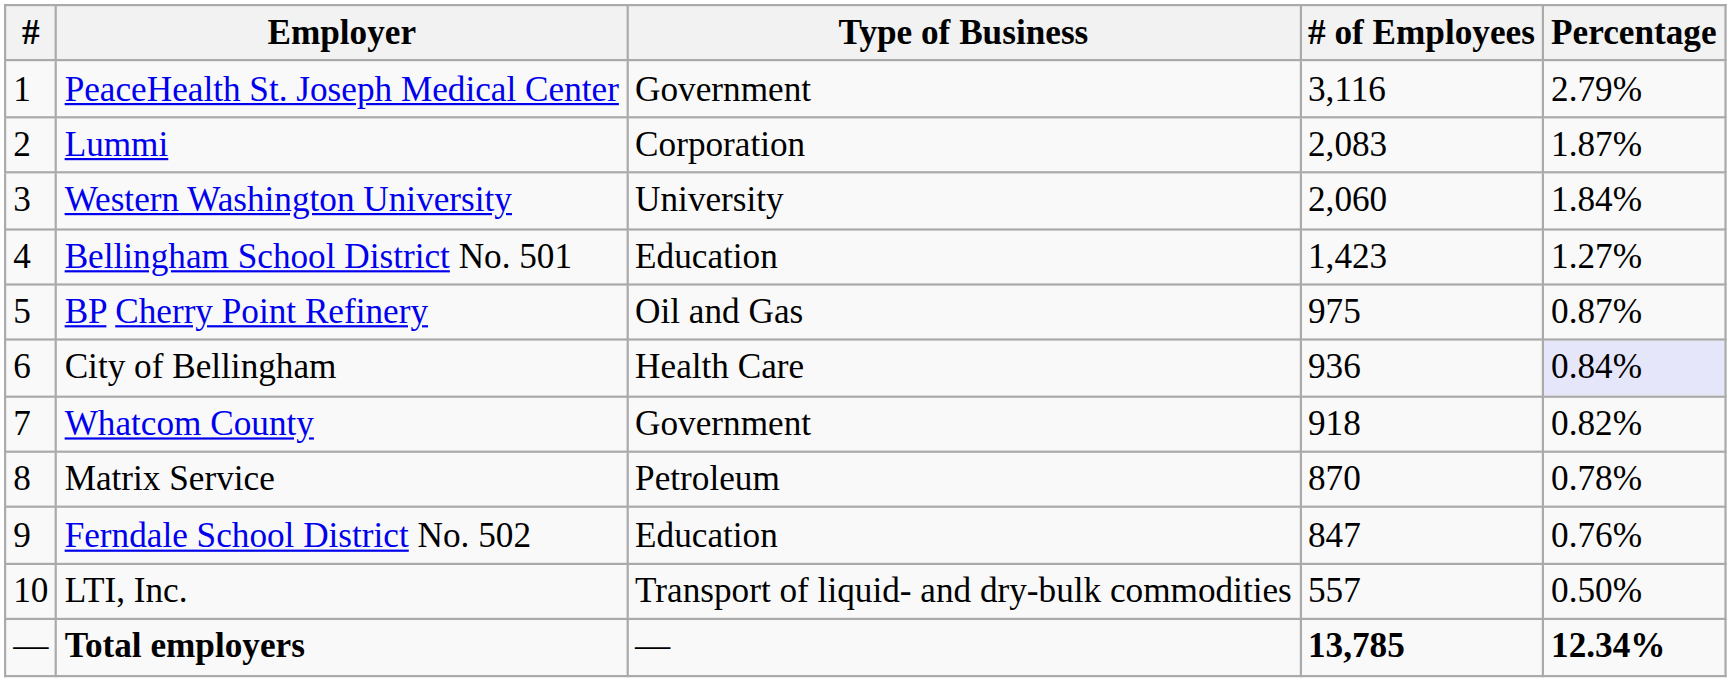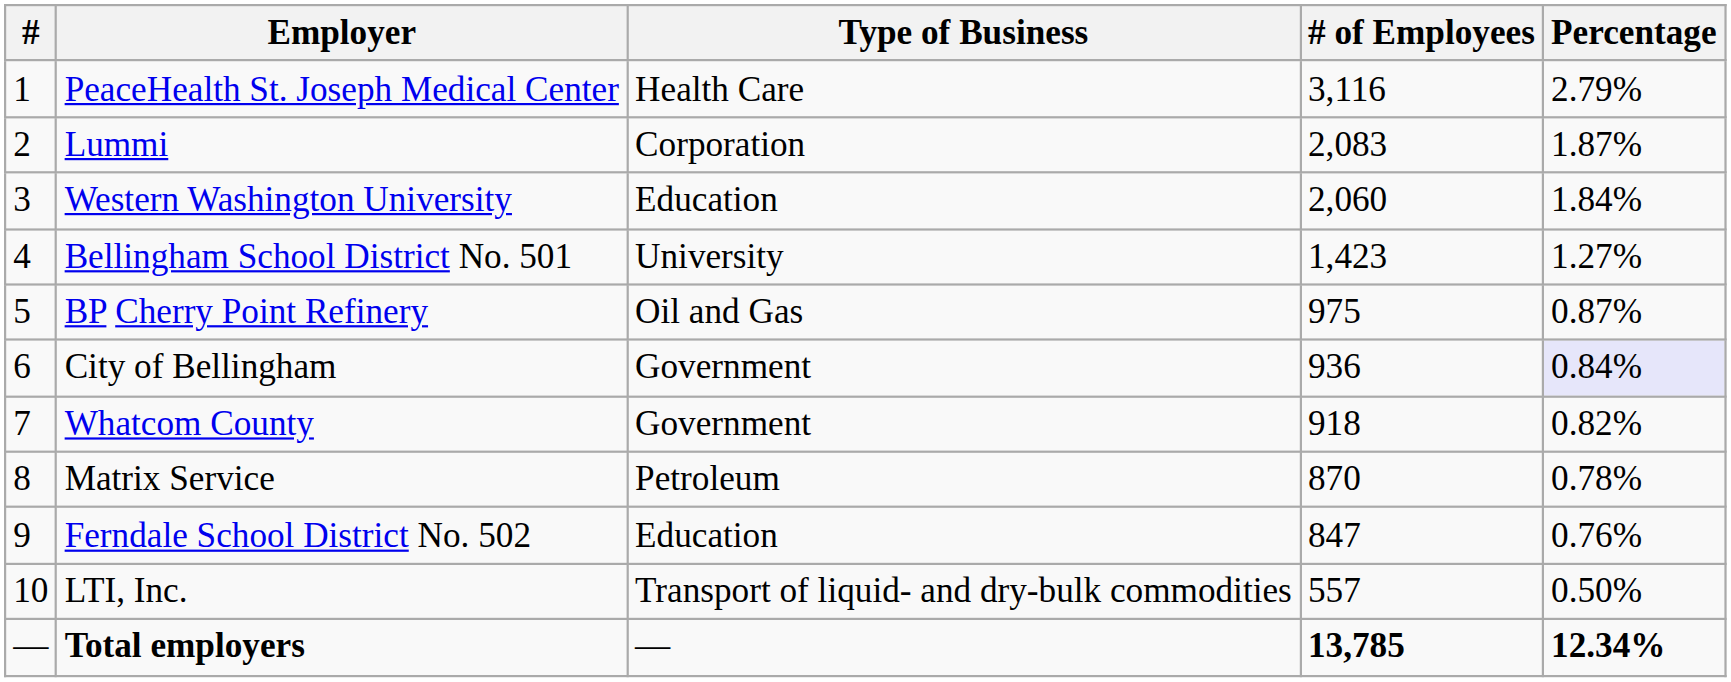PeaceHealth St. Joseph Medical Center | Type of Business: Government -> Health Care
Western Washington University | Type of Business: University -> Education
Bellingham School District No. 501 | Type of Business: Education -> University
City of Bellingham | Type of Business: Health Care -> Government
